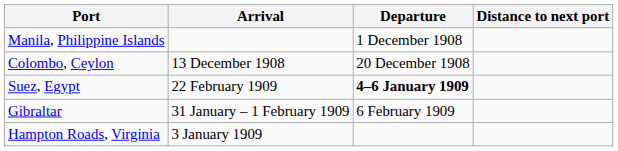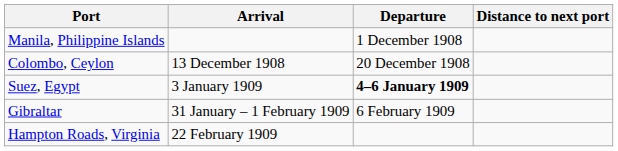Suez, Egypt | Arrival: 22 February 1909 -> 3 January 1909
Hampton Roads, Virginia | Arrival: 3 January 1909 -> 22 February 1909
